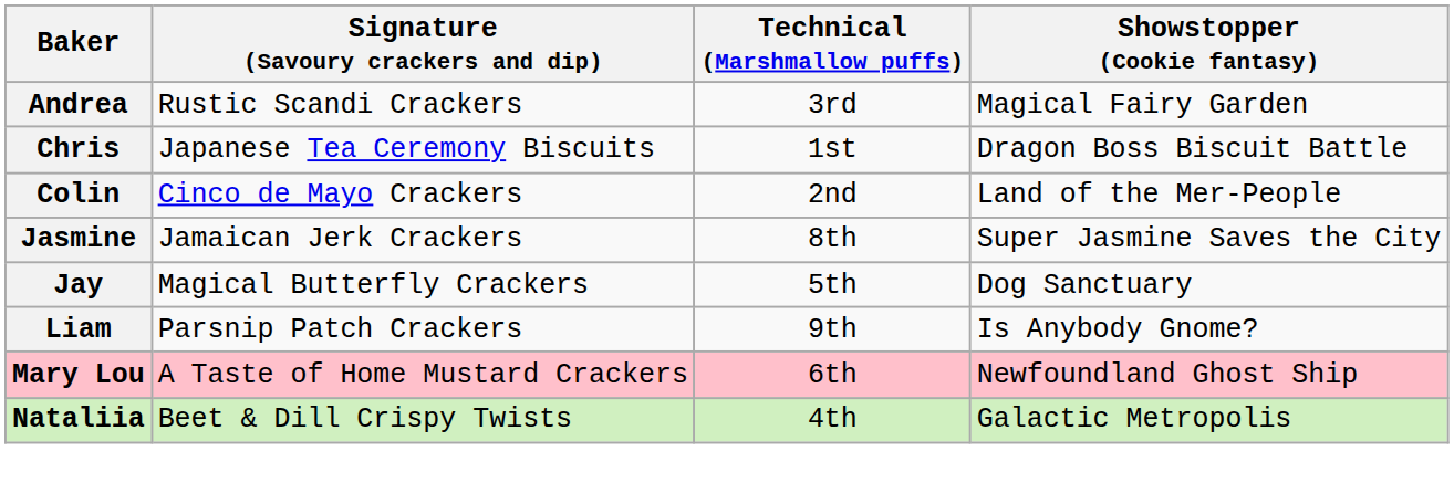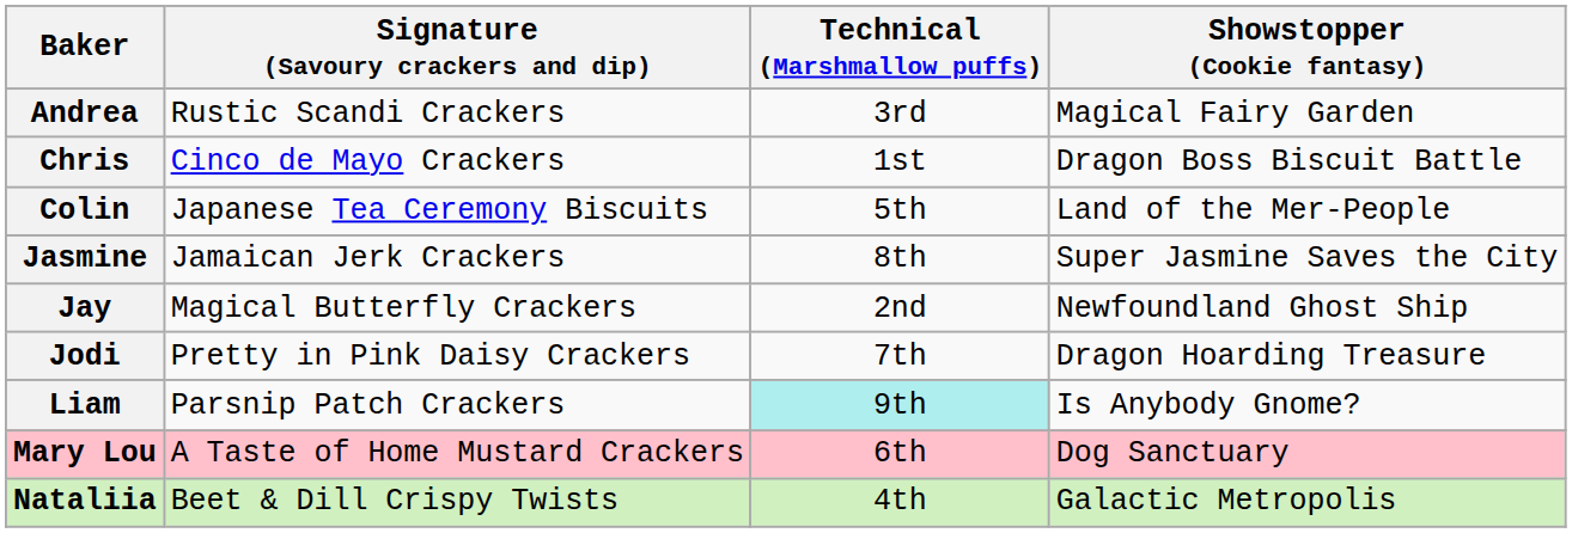Chris | Signature (Savoury crackers and dip): Japanese Tea Ceremony Biscuits -> Cinco de Mayo Crackers
Colin | Signature (Savoury crackers and dip): Cinco de Mayo Crackers -> Japanese Tea Ceremony Biscuits
Colin | Technical (Marshmallow puffs): 2nd -> 5th
Jay | Technical (Marshmallow puffs): 5th -> 2nd
Jay | Showstopper (Cookie fantasy): Dog Sanctuary -> Newfoundland Ghost Ship
+ row: Jodi | Pretty in Pink Daisy Crackers | 7th | Dragon Hoarding Treasure
Liam | Technical (Marshmallow puffs): no background -> paleturquoise background
Mary Lou | Showstopper (Cookie fantasy): Newfoundland Ghost Ship -> Dog Sanctuary
